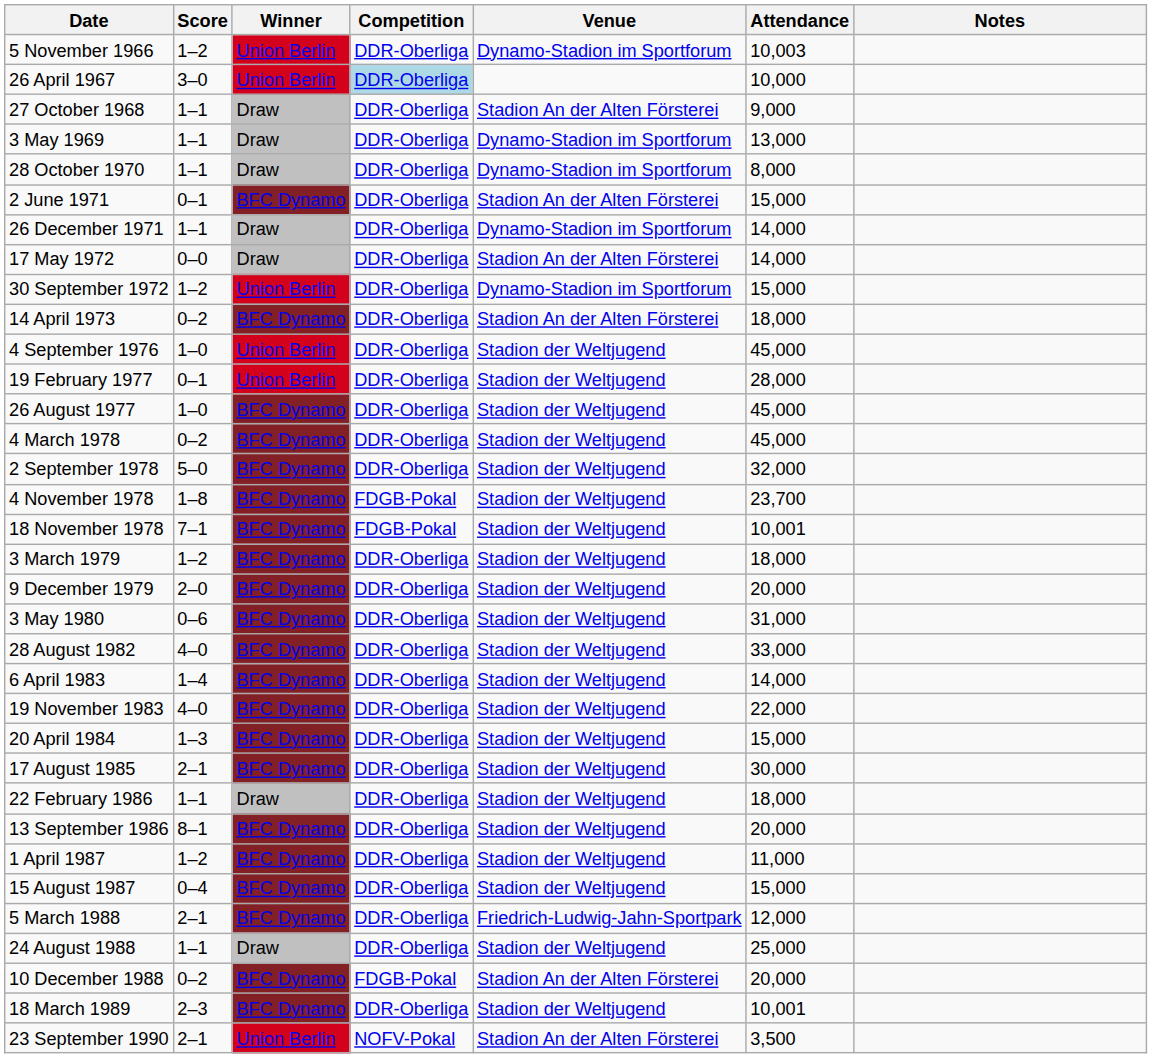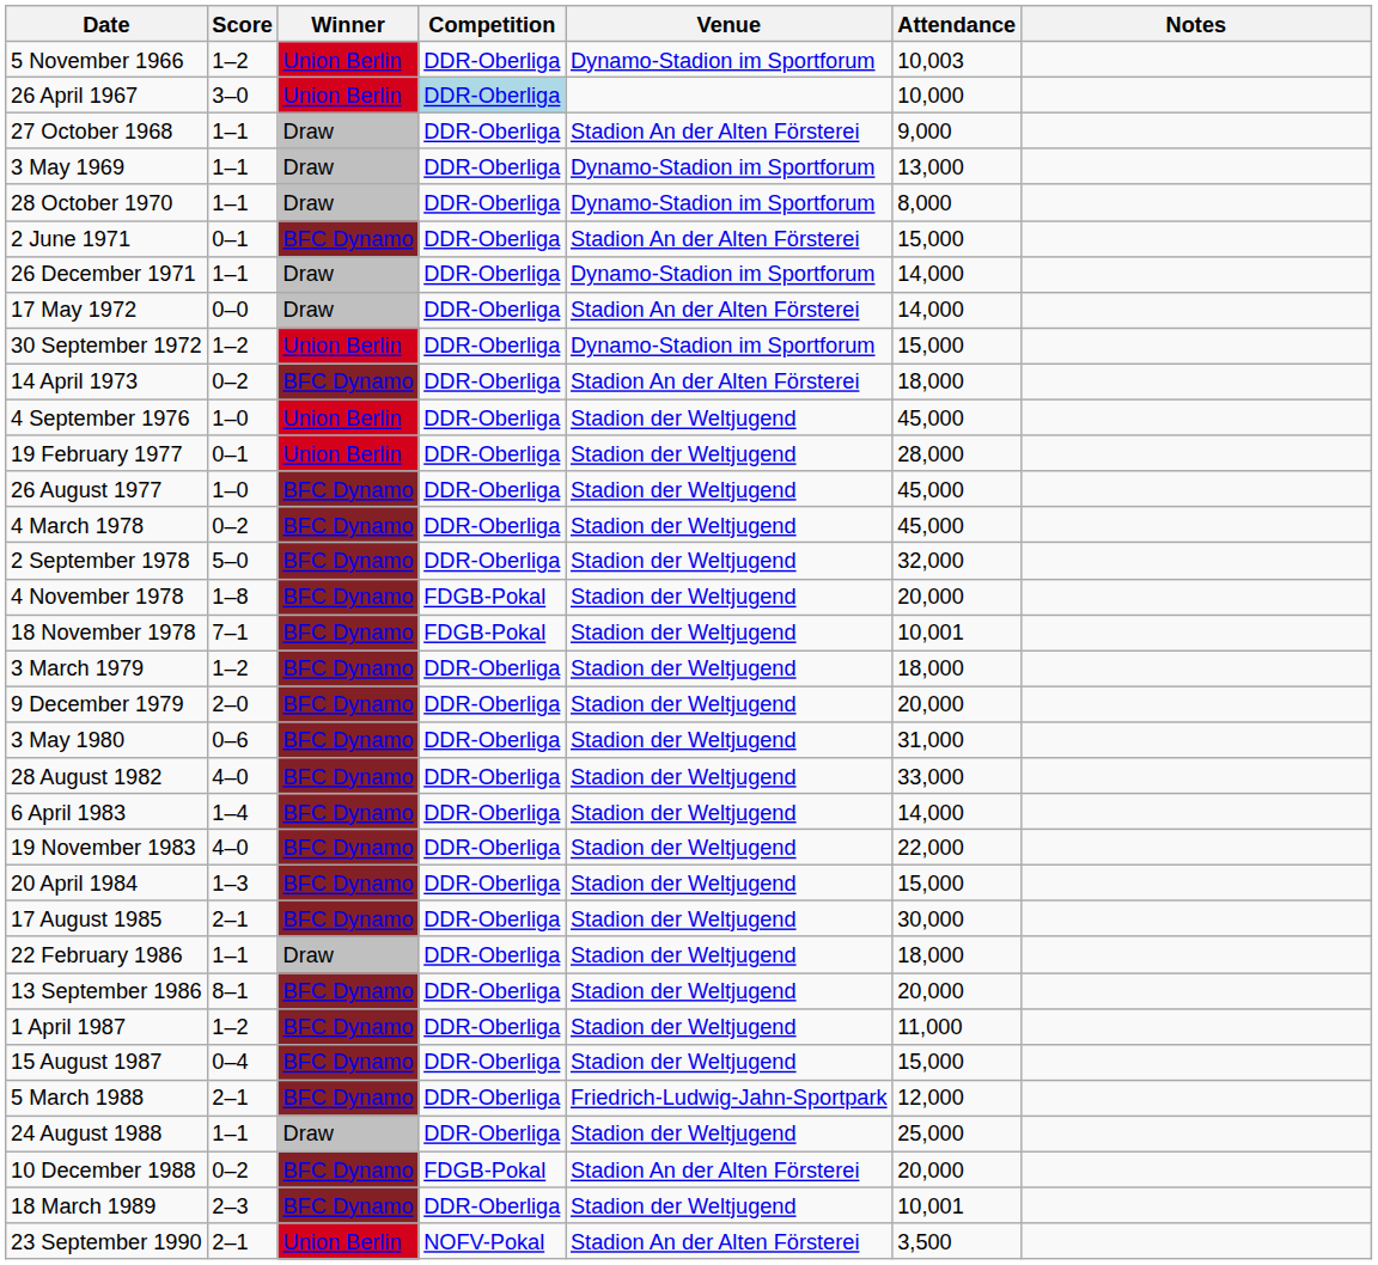4 November 1978 | Attendance: 23,700 -> 20,000
